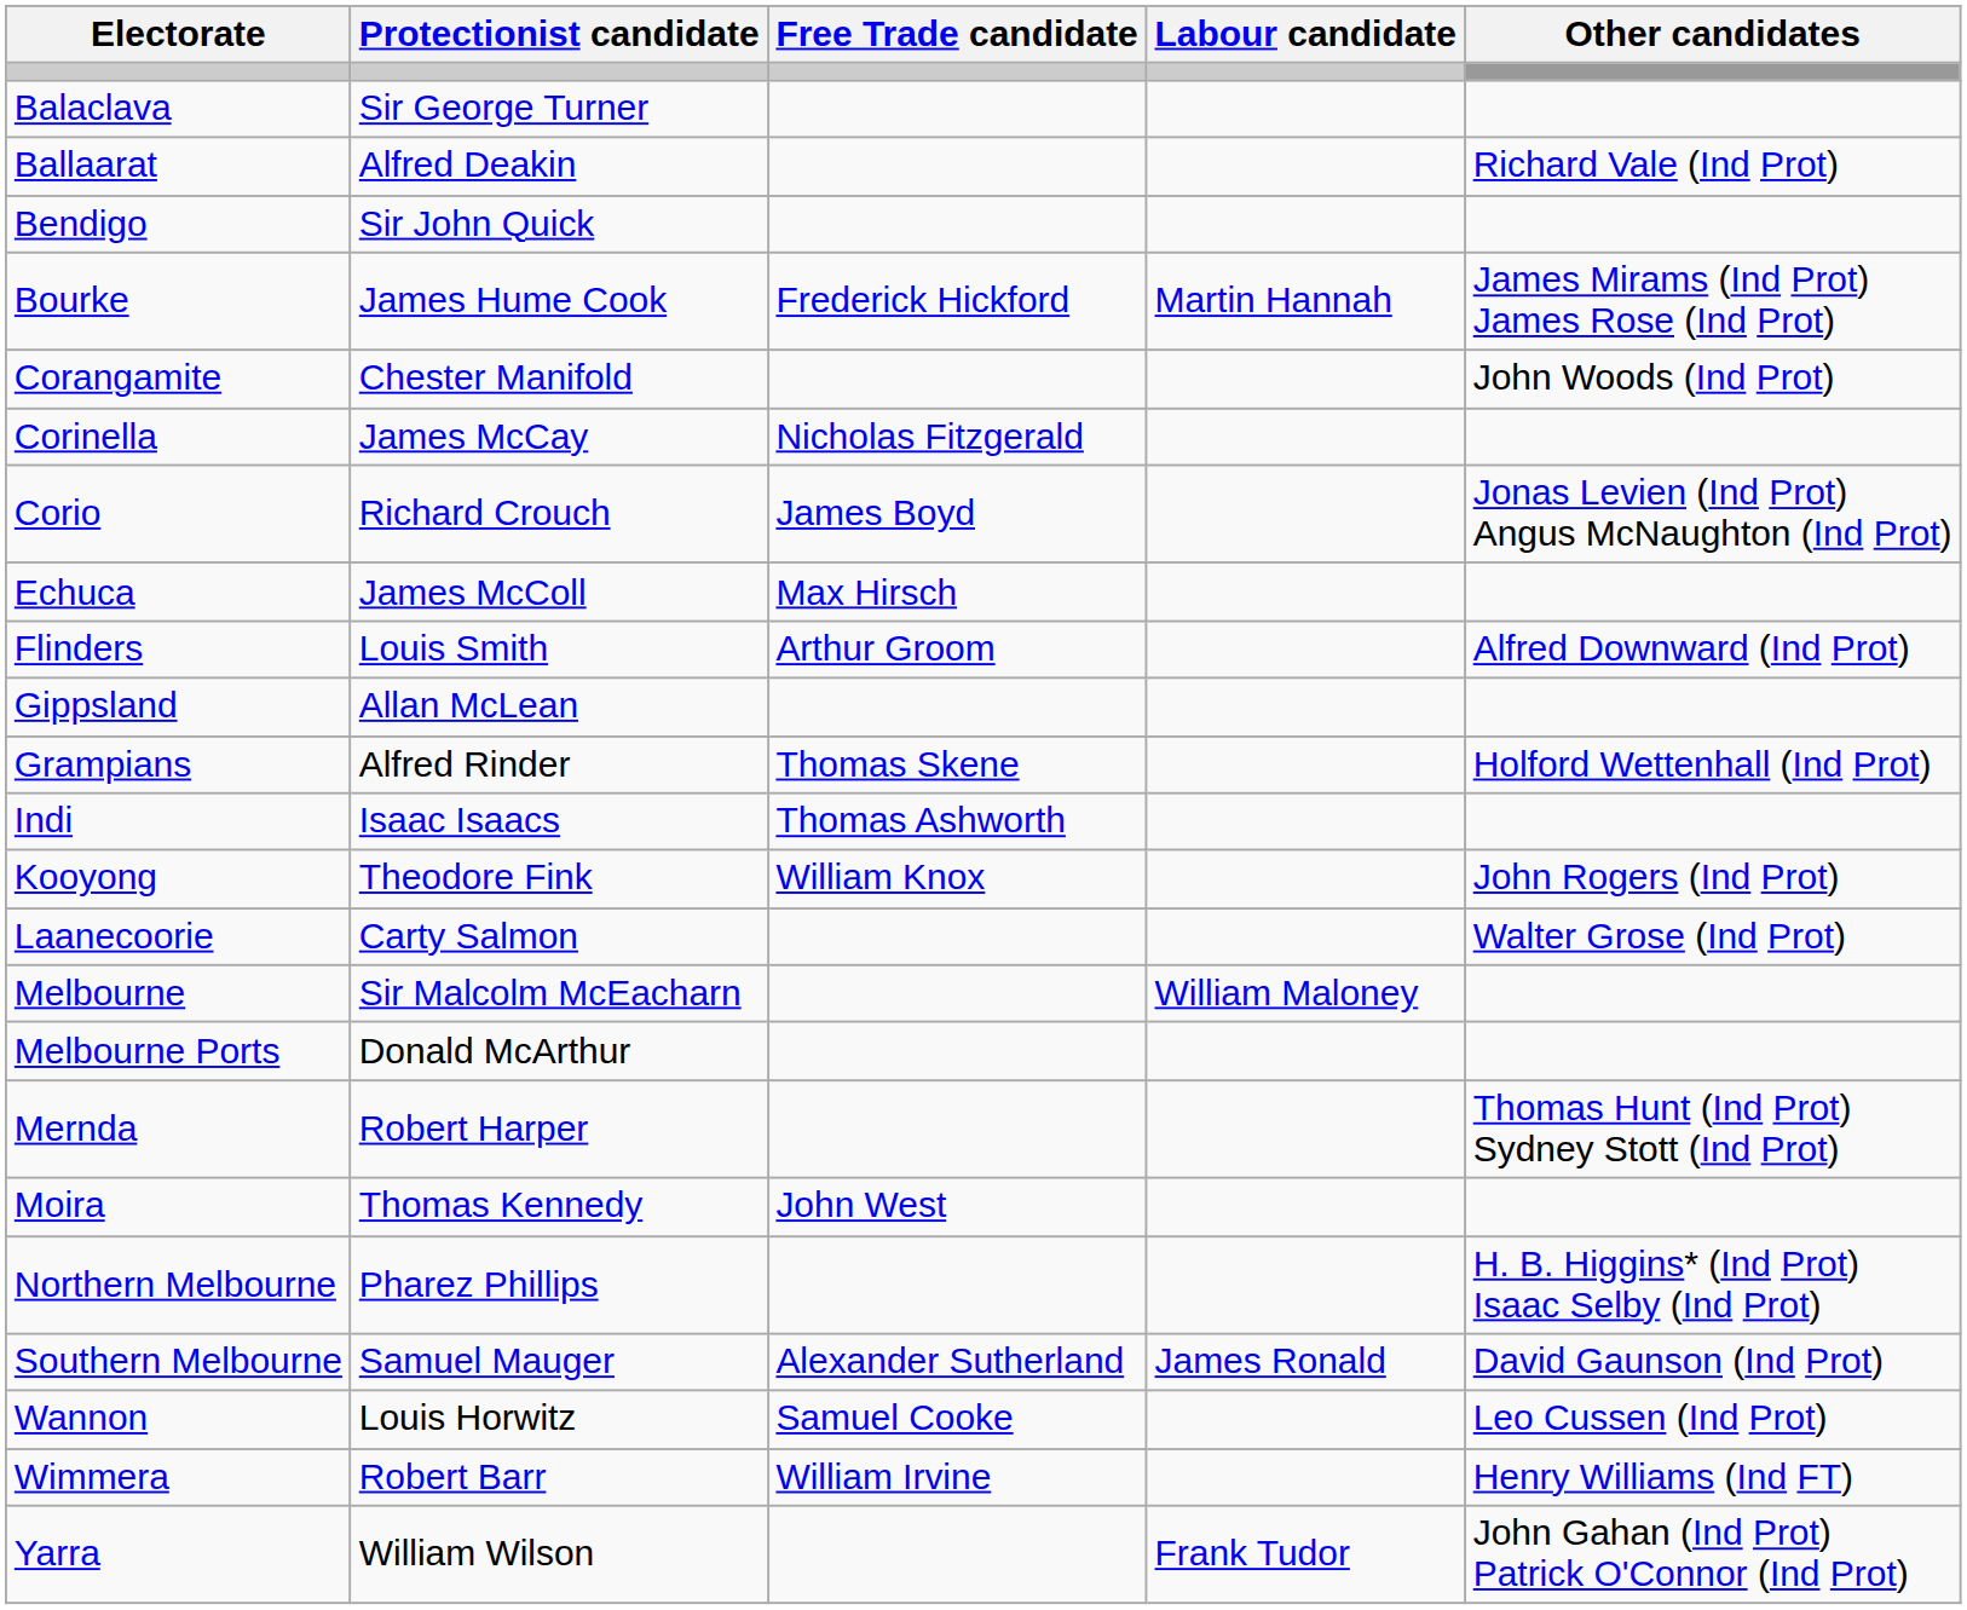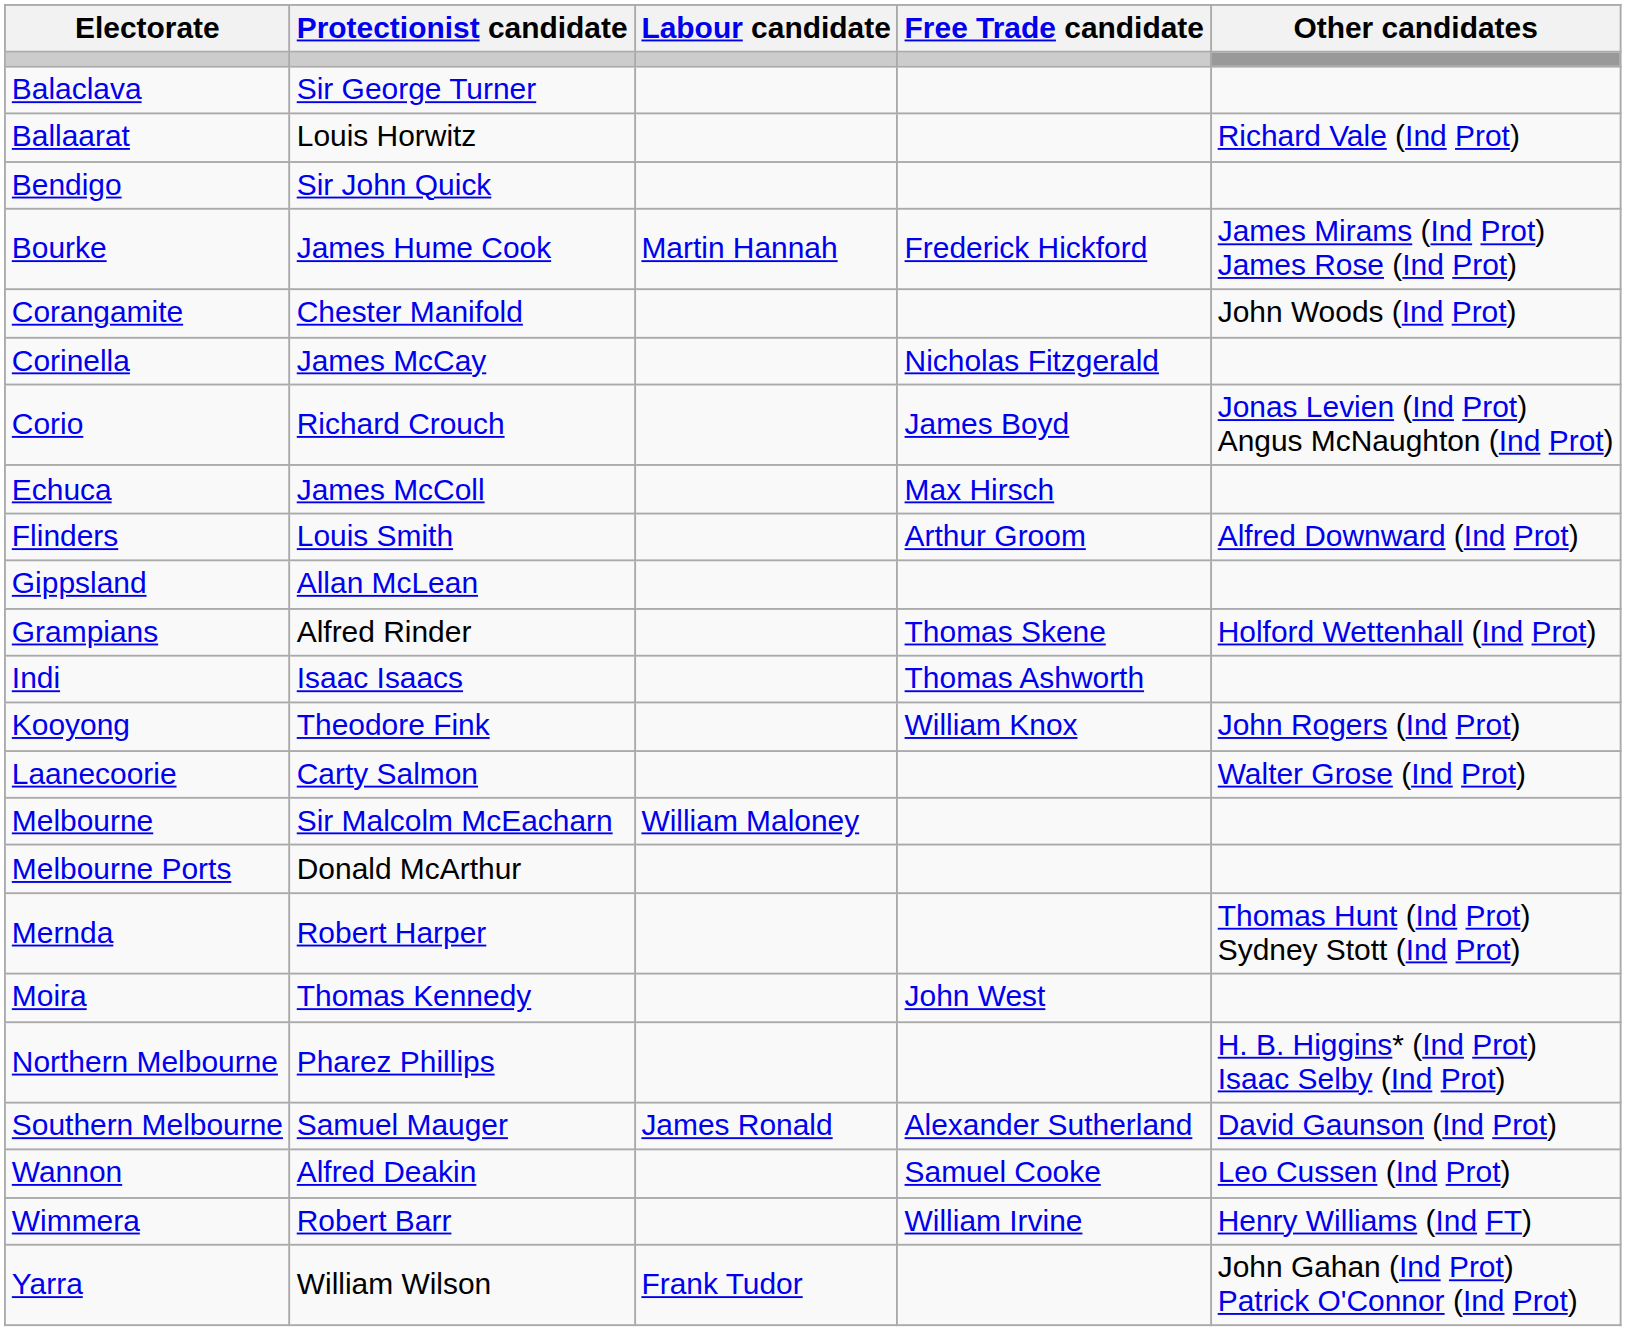columns swapped: Free Trade candidate <-> Labour candidate
Ballaarat | Protectionist candidate: Alfred Deakin -> Louis Horwitz
Wannon | Protectionist candidate: Louis Horwitz -> Alfred Deakin
